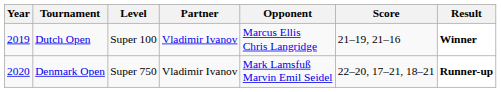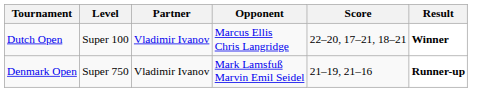- column: Year | 2019 | 2020
Dutch Open | Score: 21–19, 21–16 -> 22–20, 17–21, 18–21
Denmark Open | Score: 22–20, 17–21, 18–21 -> 21–19, 21–16
